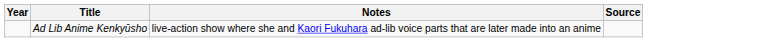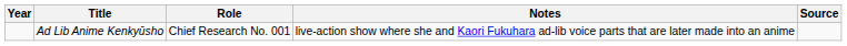+ column: Role | Chief Research No. 001
